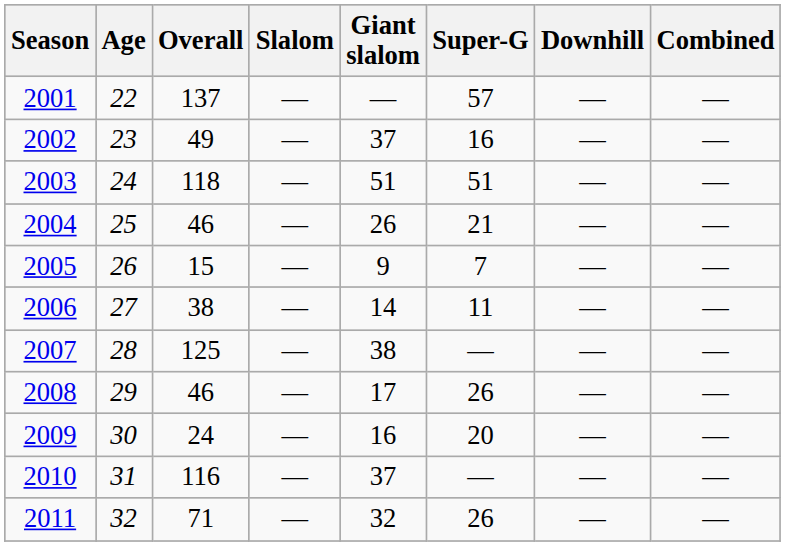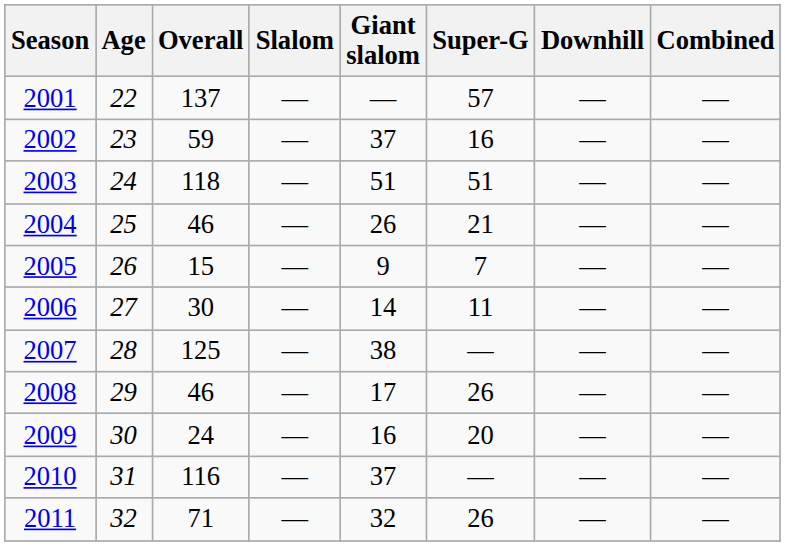2002 | Overall: 49 -> 59
2006 | Overall: 38 -> 30
